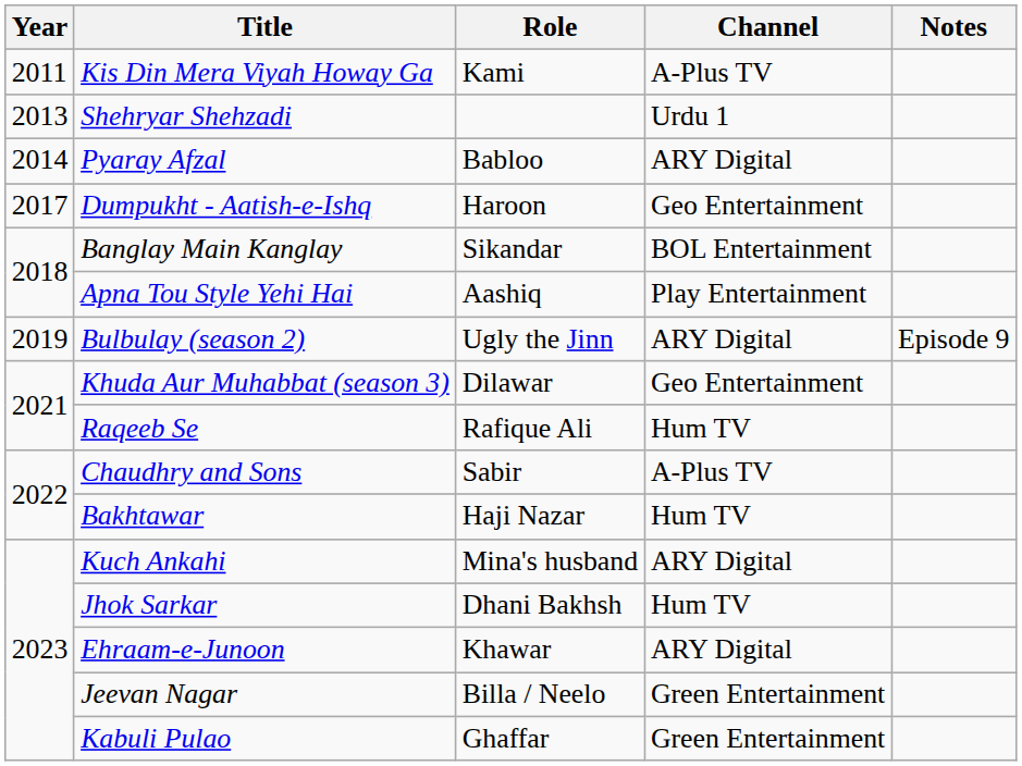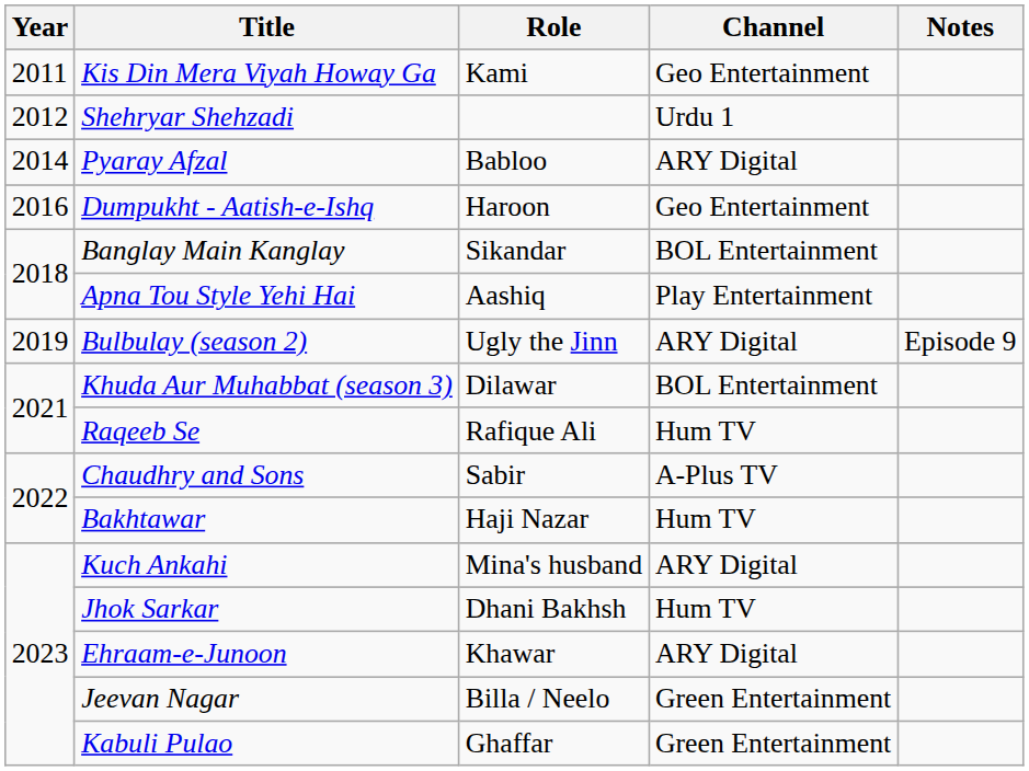Kis Din Mera Viyah Howay Ga | Channel: A-Plus TV -> Geo Entertainment
Shehryar Shehzadi | Year: 2013 -> 2012
Dumpukht - Aatish-e-Ishq | Year: 2017 -> 2016
Khuda Aur Muhabbat (season 3) | Channel: Geo Entertainment -> BOL Entertainment
